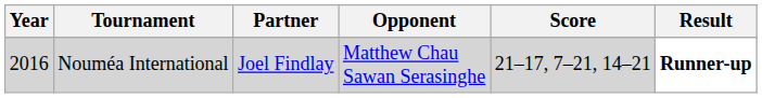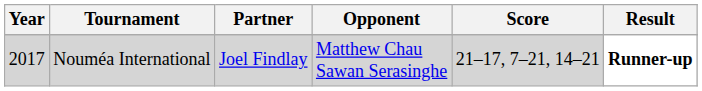Nouméa International | Year: 2016 -> 2017
